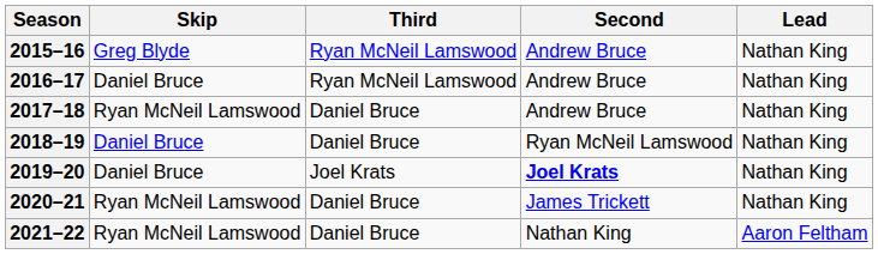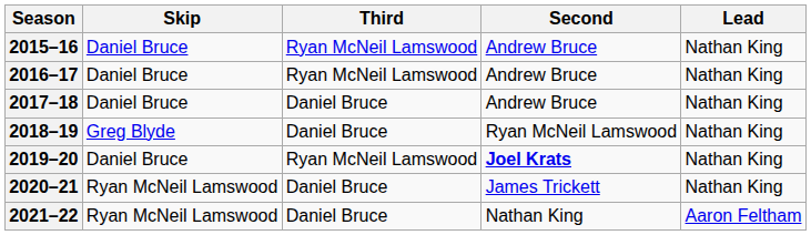2015–16 | Skip: Greg Blyde -> Daniel Bruce
2017–18 | Skip: Ryan McNeil Lamswood -> Daniel Bruce
2018–19 | Skip: Daniel Bruce -> Greg Blyde
2019–20 | Third: Joel Krats -> Ryan McNeil Lamswood
